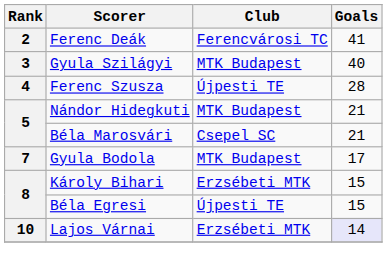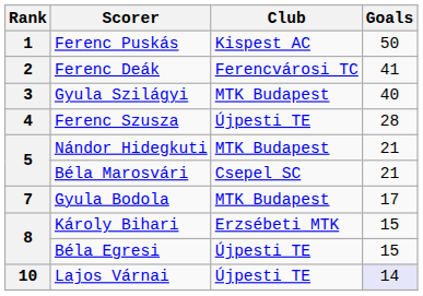+ row: 1 | Ferenc Puskás | Kispest AC | 50
Lajos Várnai | Club: Erzsébeti MTK -> Újpesti TE
